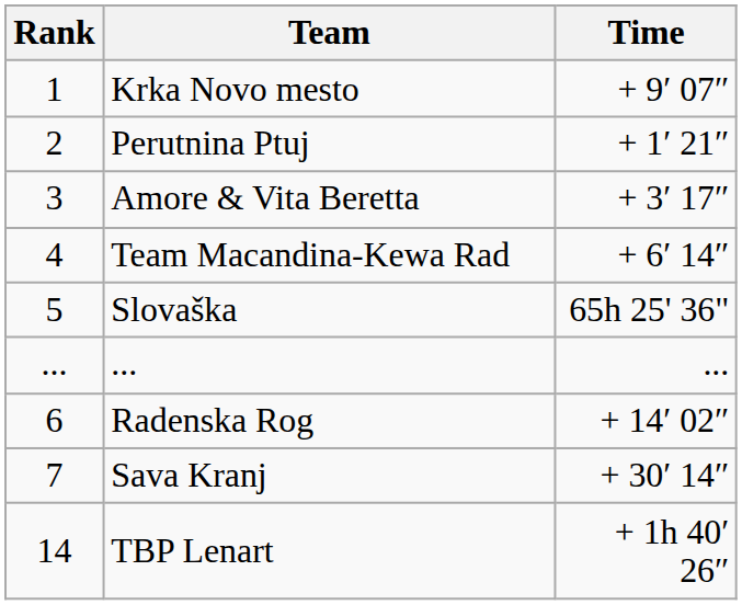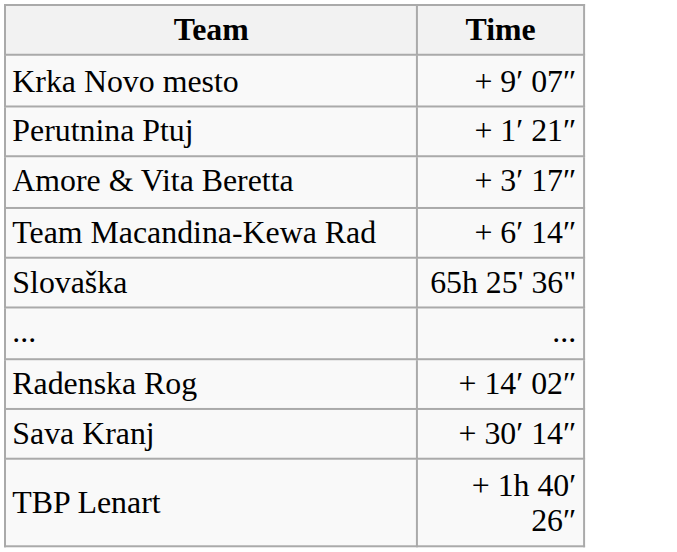- column: Rank | 1 | 2 | 3 | 4 | 5 | ... | 6 | 7 | 14
